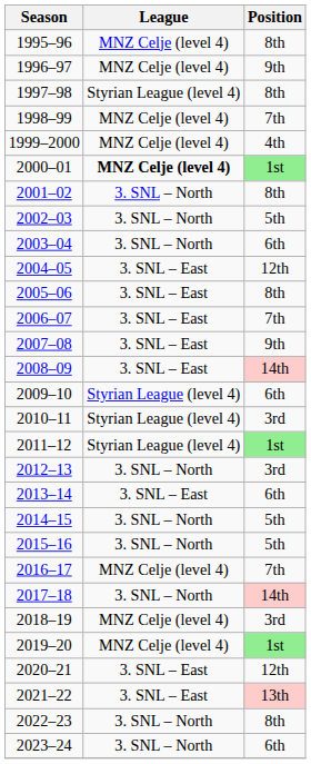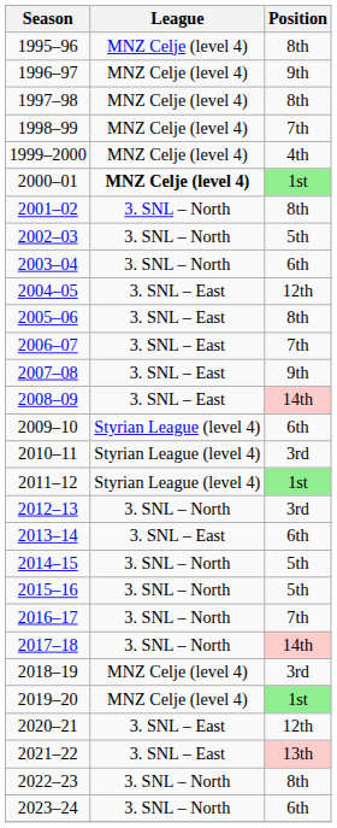1997–98 | League: Styrian League (level 4) -> MNZ Celje (level 4)
2016–17 | League: MNZ Celje (level 4) -> 3. SNL – North
